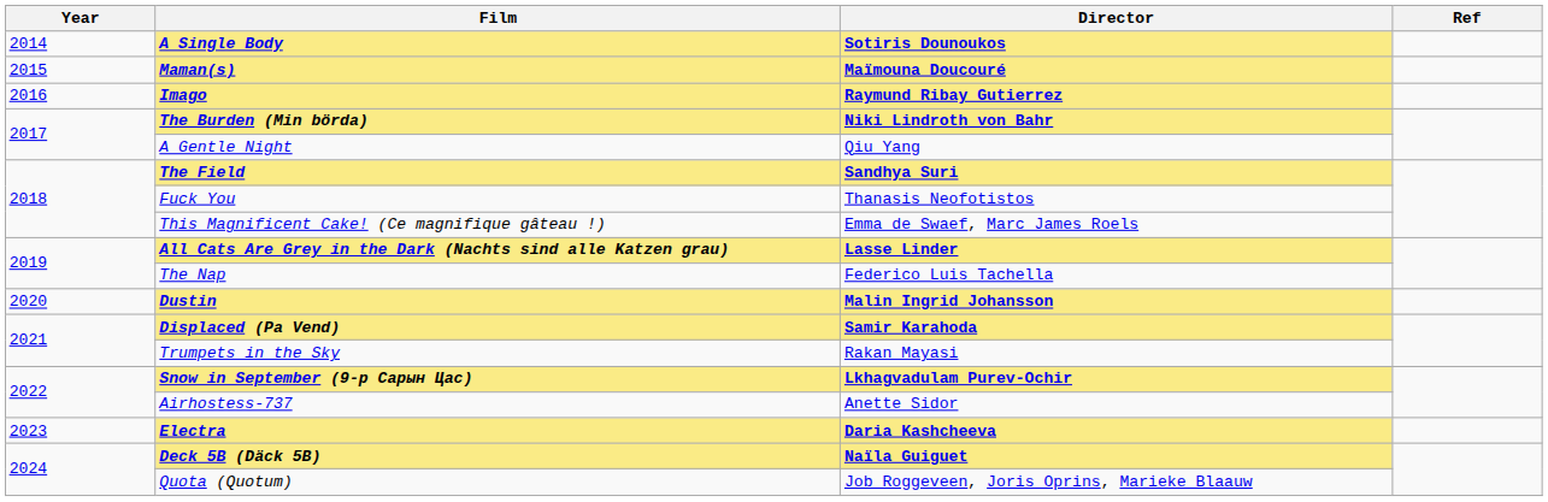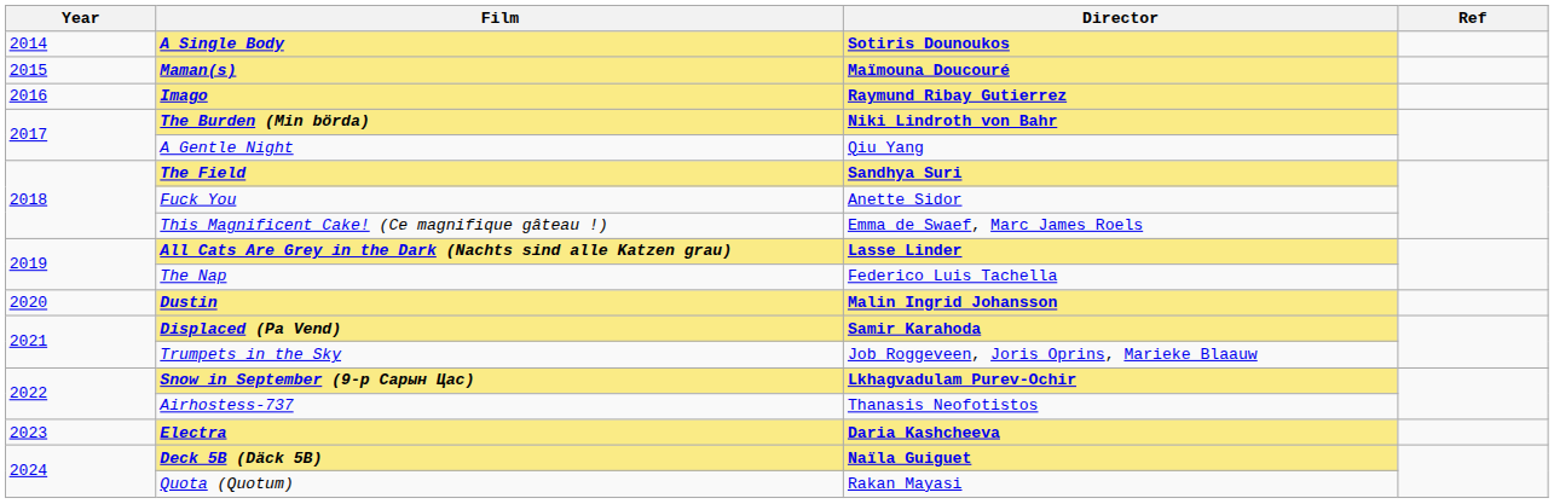Fuck You | Director: Thanasis Neofotistos -> Anette Sidor
Trumpets in the Sky | Director: Rakan Mayasi -> Job Roggeveen, Joris Oprins, Marieke Blaauw
Airhostess-737 | Director: Anette Sidor -> Thanasis Neofotistos
Quota (Quotum) | Director: Job Roggeveen, Joris Oprins, Marieke Blaauw -> Rakan Mayasi
